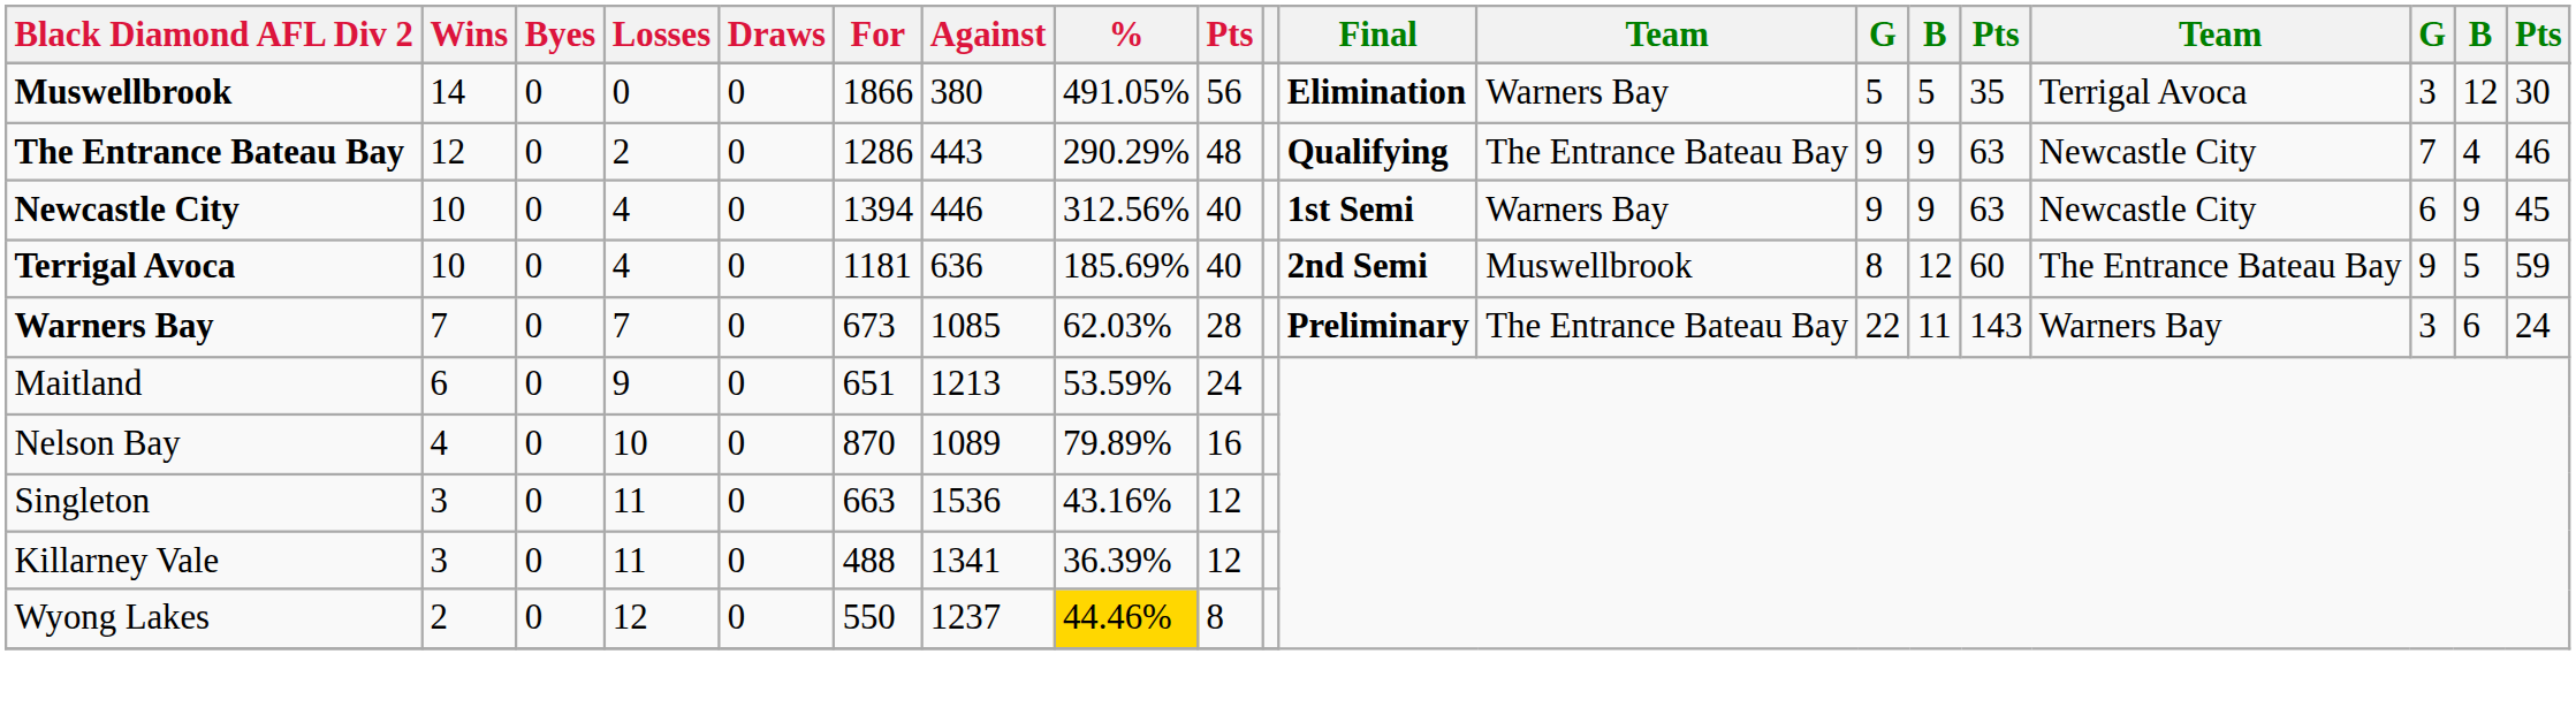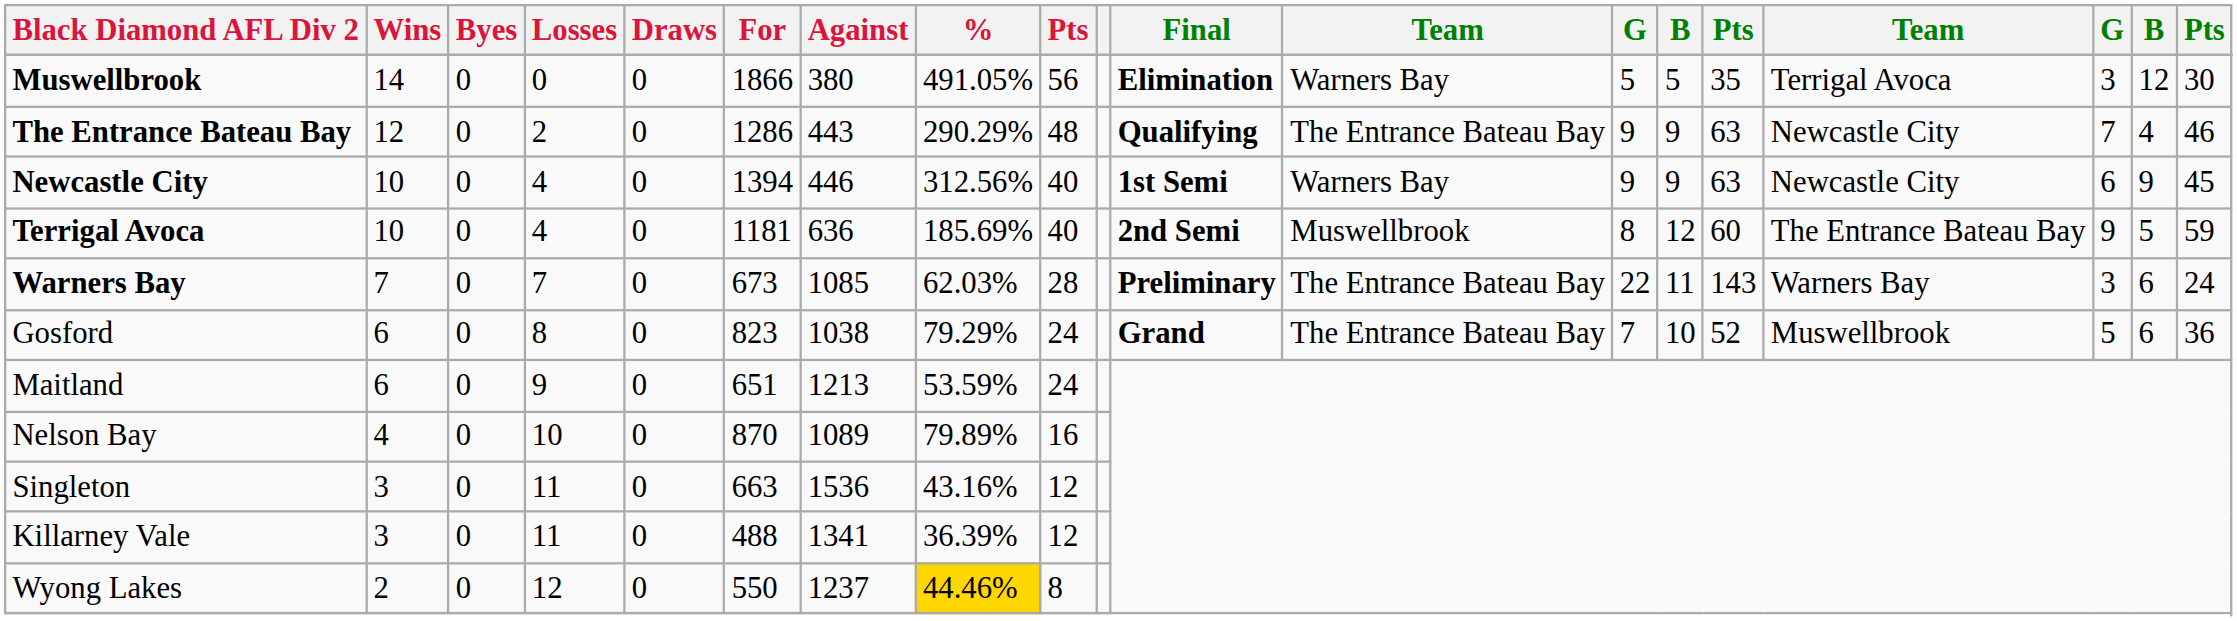+ row: Gosford | 6 | 0 | 8 | 0 | 823 | 1038 | 79.29% | 24 | Grand | The Entrance Bateau Bay | 7 | 10 | 52 | Muswellbrook | 5 | 6 | 36
